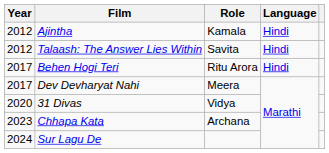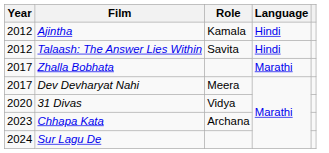+ row: 2017 | Zhalla Bobhata | Marathi
- row: 2017 | Behen Hogi Teri | Ritu Arora | Hindi
